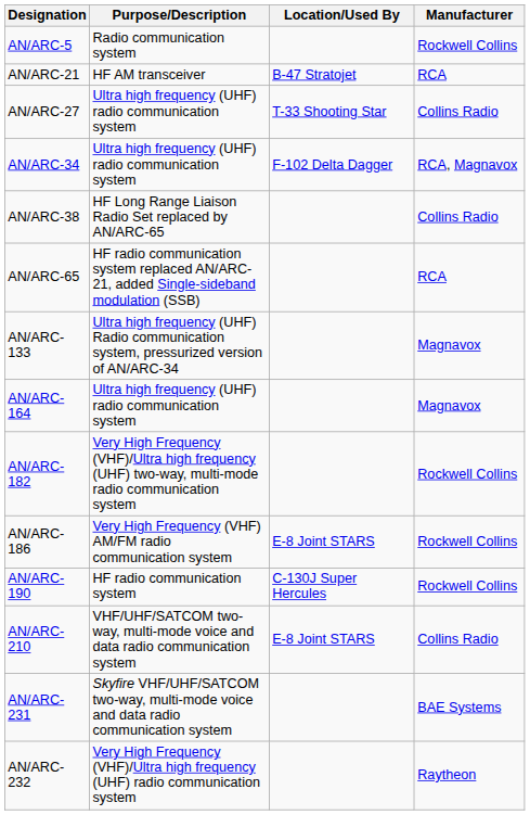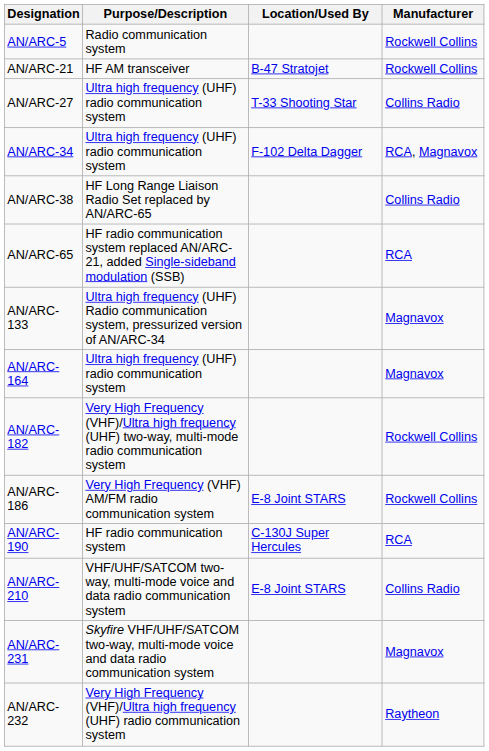AN/ARC-21 | Manufacturer: RCA -> Rockwell Collins
AN/ARC-190 | Manufacturer: Rockwell Collins -> RCA
AN/ARC-231 | Manufacturer: BAE Systems -> Magnavox
